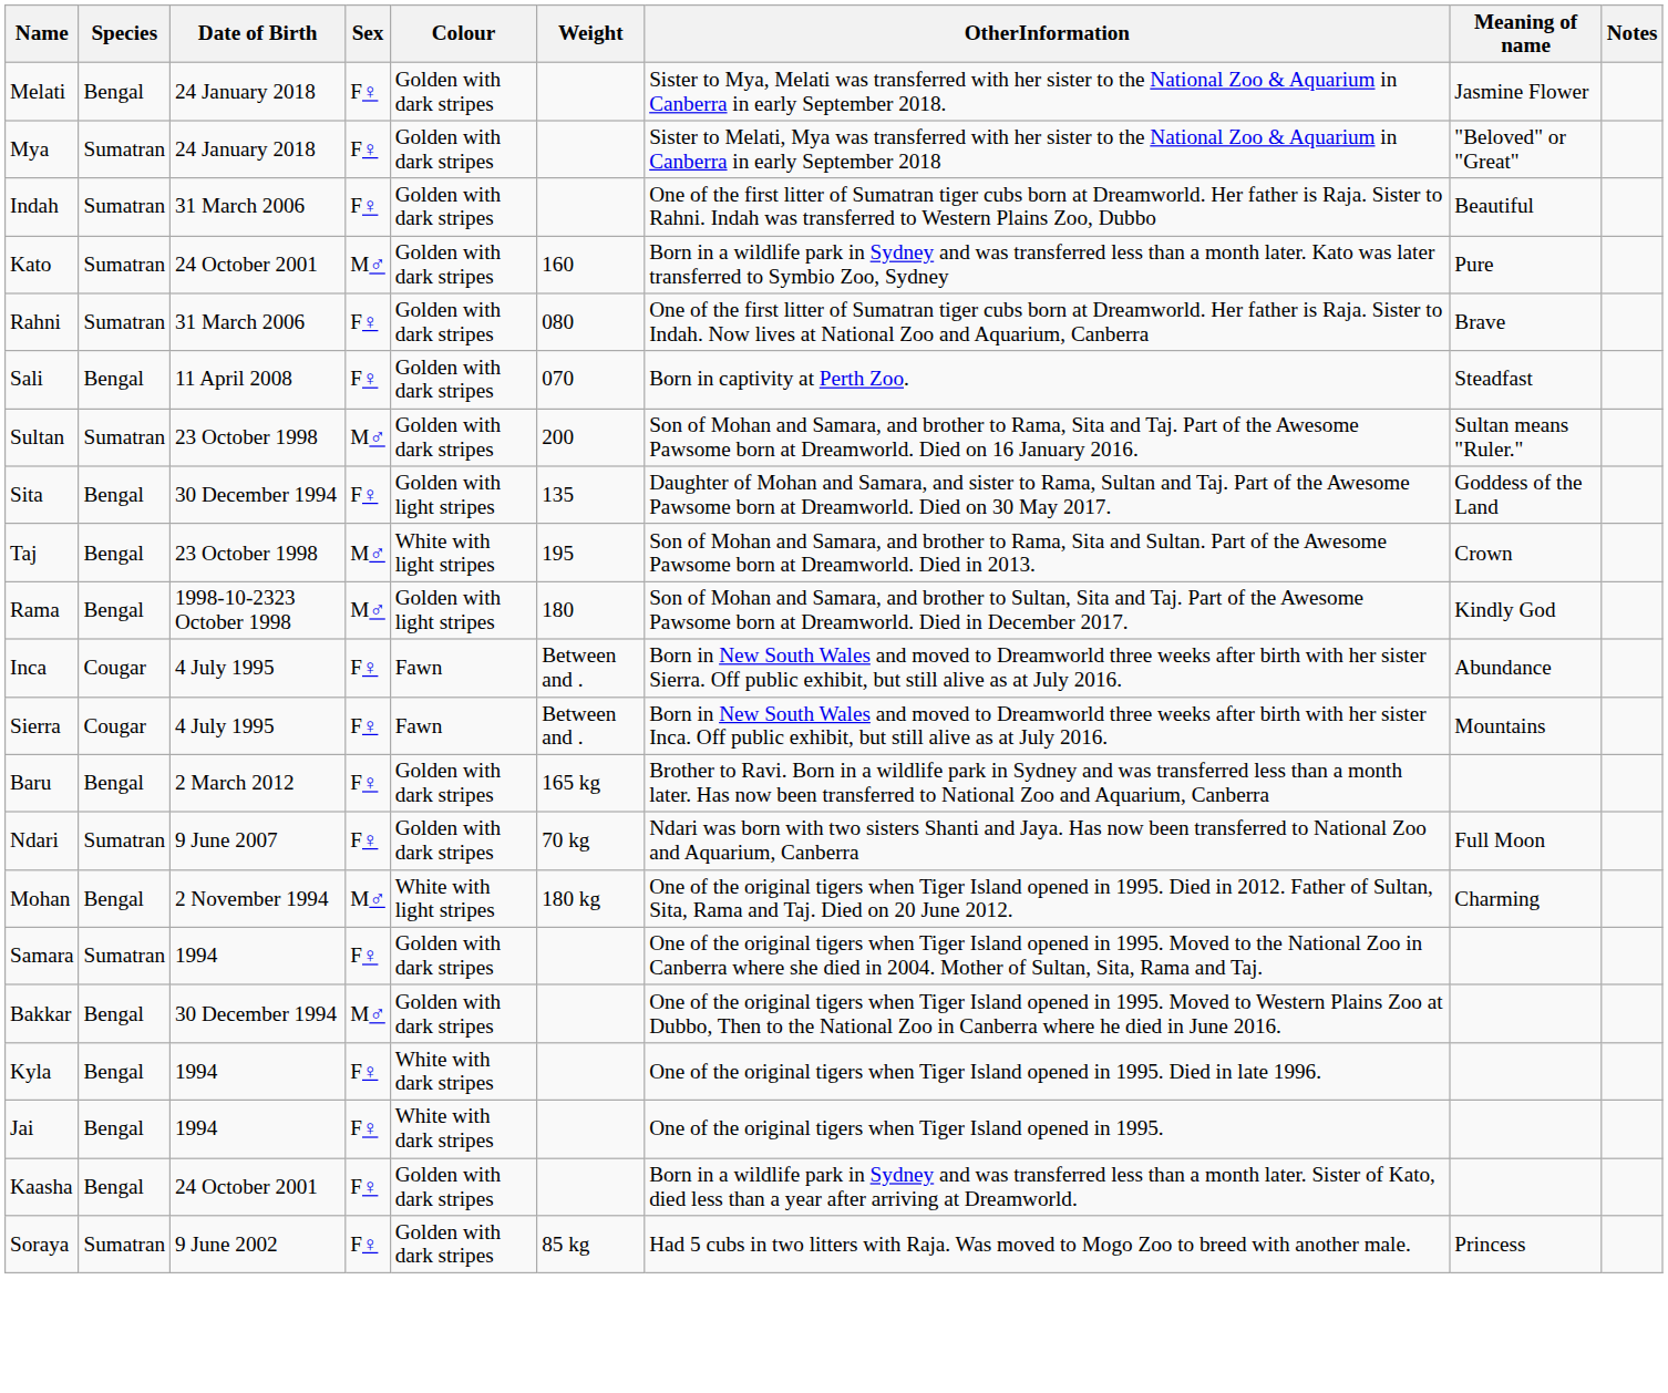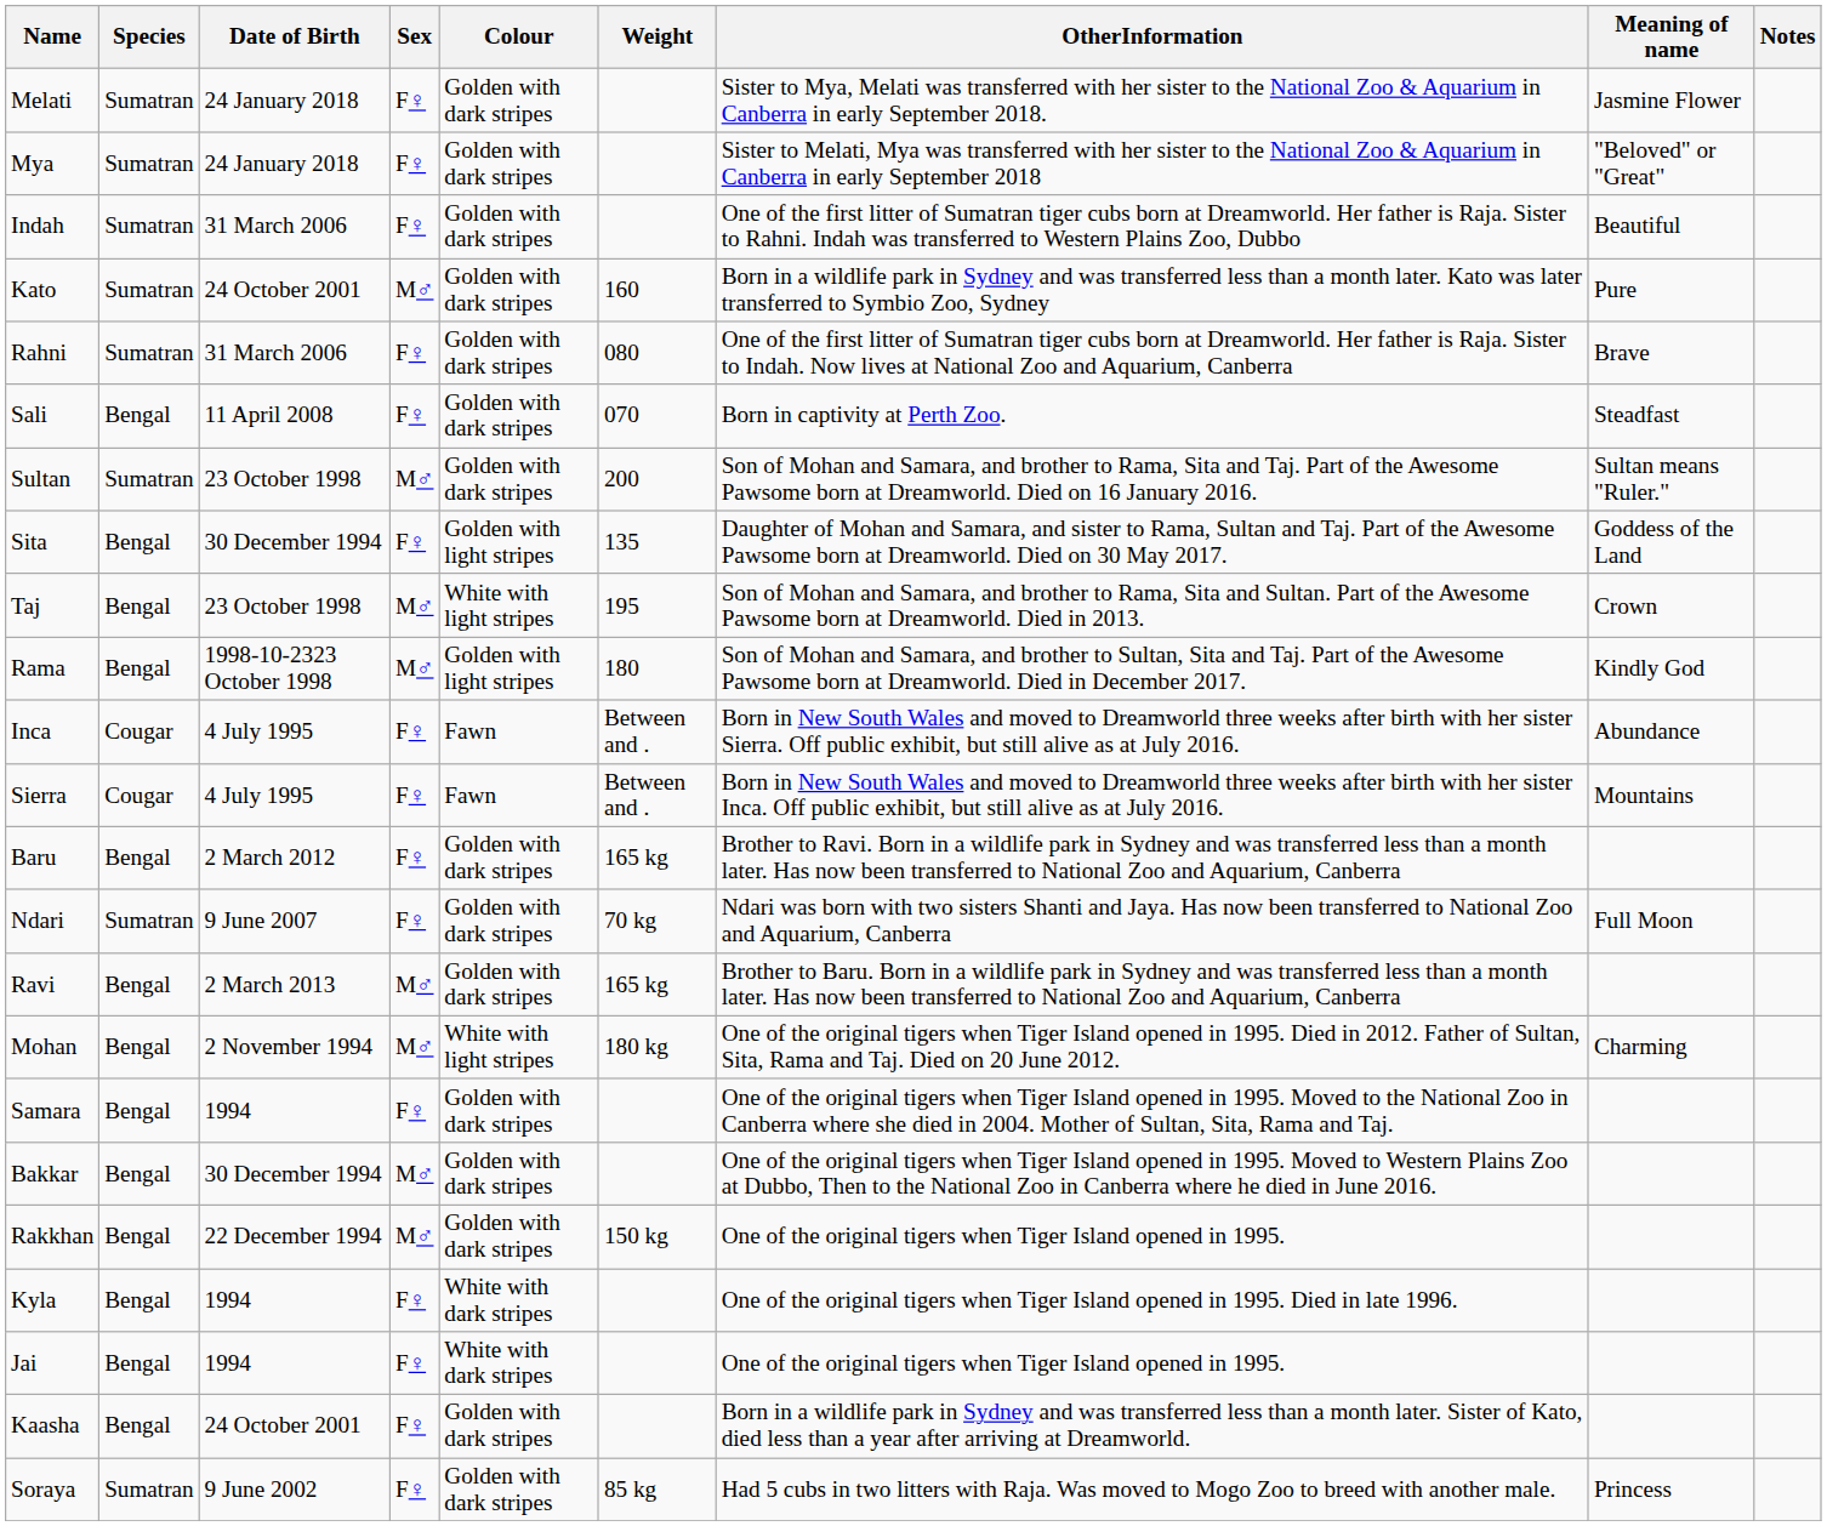Melati | Species: Bengal -> Sumatran
+ row: Ravi | Bengal | 2 March 2013 | M♂ | Golden with dark stripes | 165 kg | Brother to Baru. Born in a wildlife park in Sydney and was transferred less than a month later. Has now been transferred to National Zoo and Aquarium, Canberra
Samara | Species: Sumatran -> Bengal
+ row: Rakkhan | Bengal | 22 December 1994 | M♂ | Golden with dark stripes | 150 kg | One of the original tigers when Tiger Island opened in 1995.
